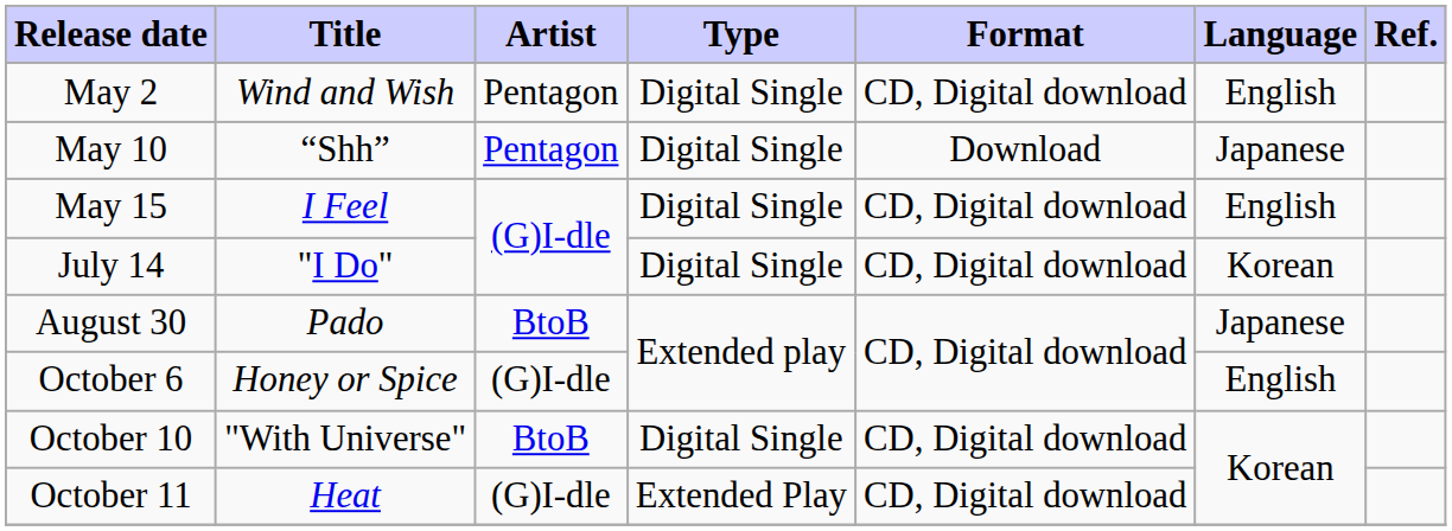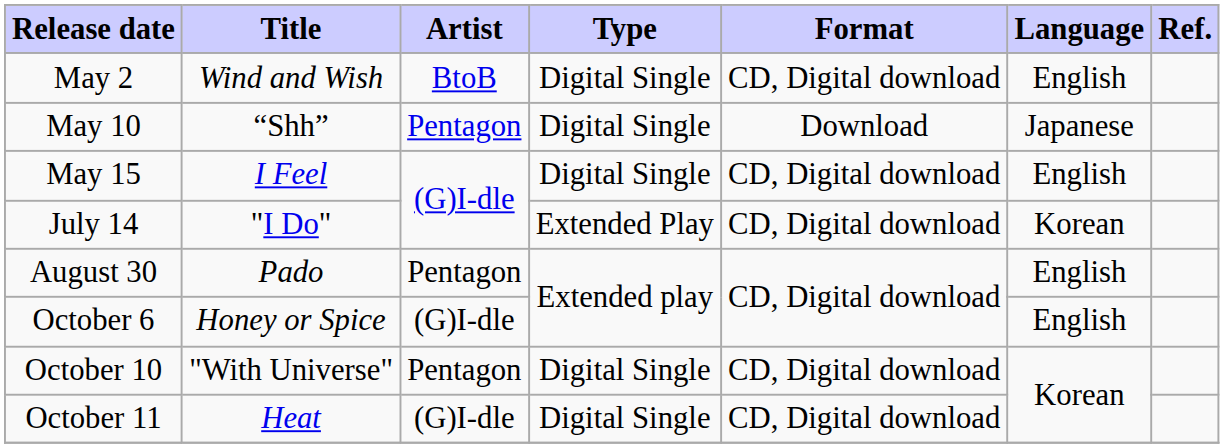May 2 | Artist: Pentagon -> BtoB
July 14 | Type: Digital Single -> Extended Play
August 30 | Artist: BtoB -> Pentagon
August 30 | Language: Japanese -> English
October 10 | Artist: BtoB -> Pentagon
October 11 | Type: Extended Play -> Digital Single
